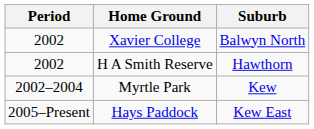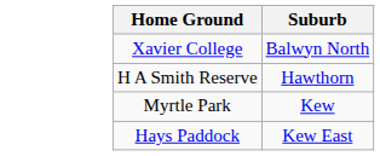- column: Period | 2002 | 2002 | 2002–2004 | 2005–Present
